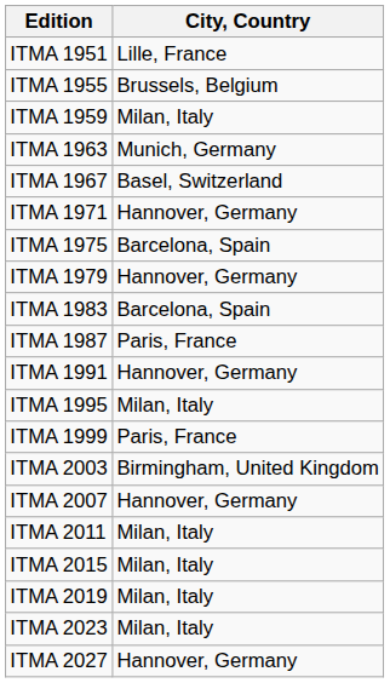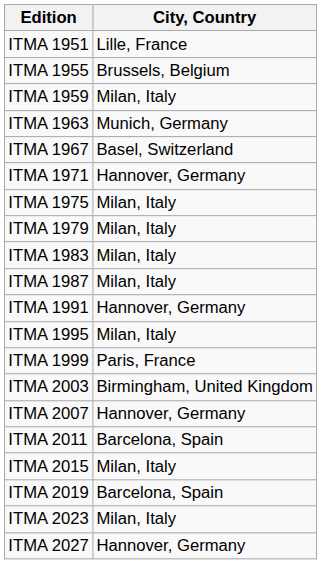ITMA 1975 | City, Country: Barcelona, Spain -> Milan, Italy
ITMA 1979 | City, Country: Hannover, Germany -> Milan, Italy
ITMA 1983 | City, Country: Barcelona, Spain -> Milan, Italy
ITMA 1987 | City, Country: Paris, France -> Milan, Italy
ITMA 2011 | City, Country: Milan, Italy -> Barcelona, Spain
ITMA 2019 | City, Country: Milan, Italy -> Barcelona, Spain
